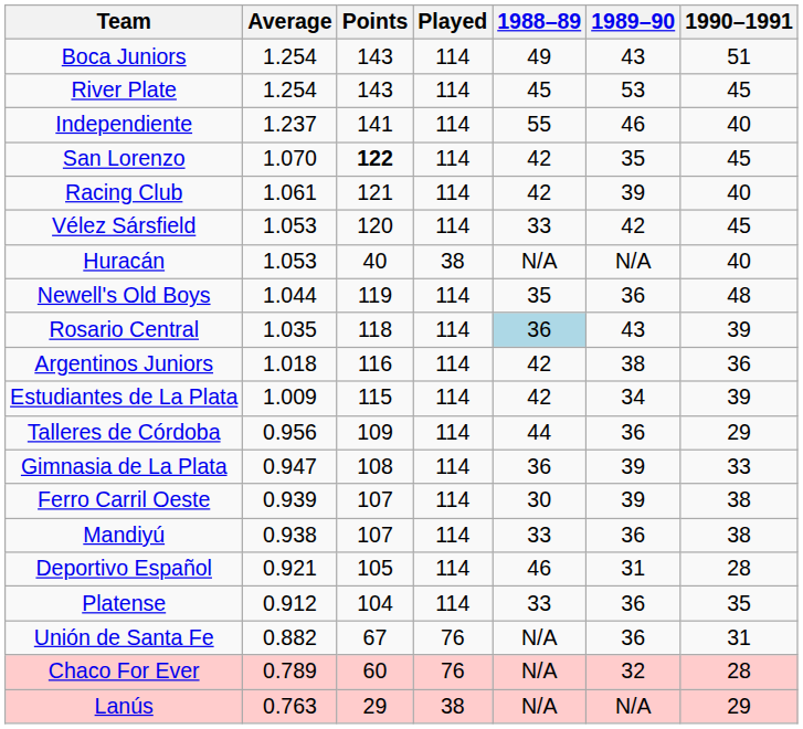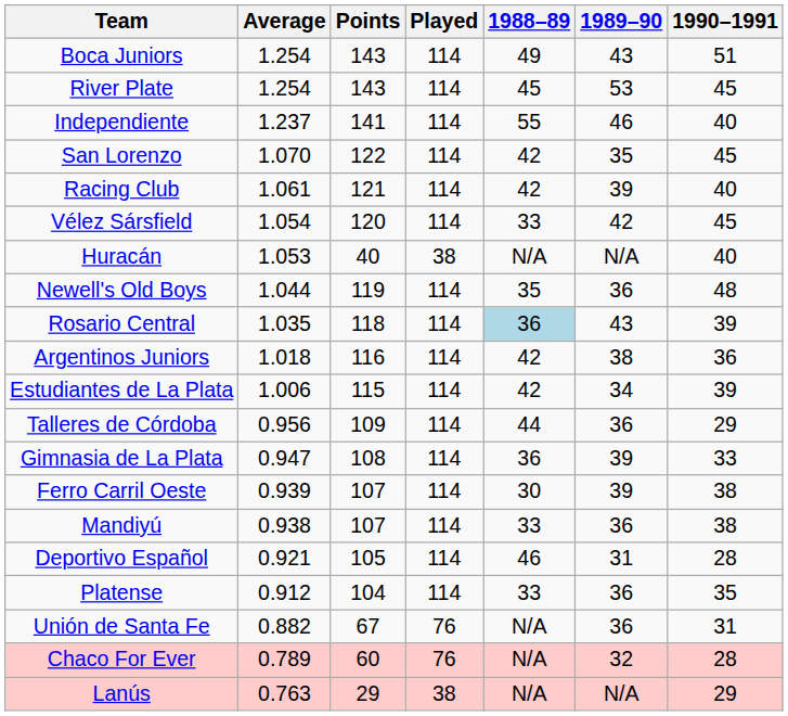San Lorenzo | Points: bold -> normal
Vélez Sársfield | Average: 1.053 -> 1.054
Estudiantes de La Plata | Average: 1.009 -> 1.006
